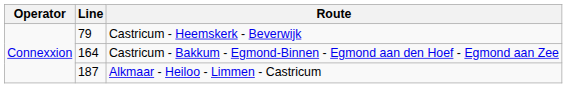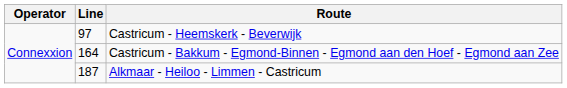Castricum - Heemskerk - Beverwijk | Line: 79 -> 97
